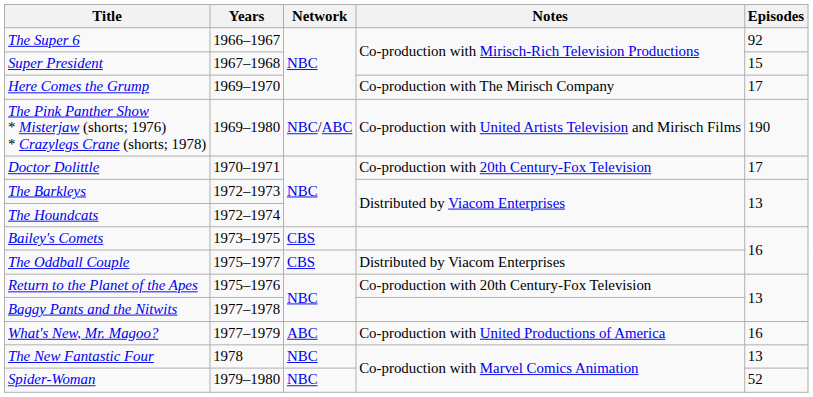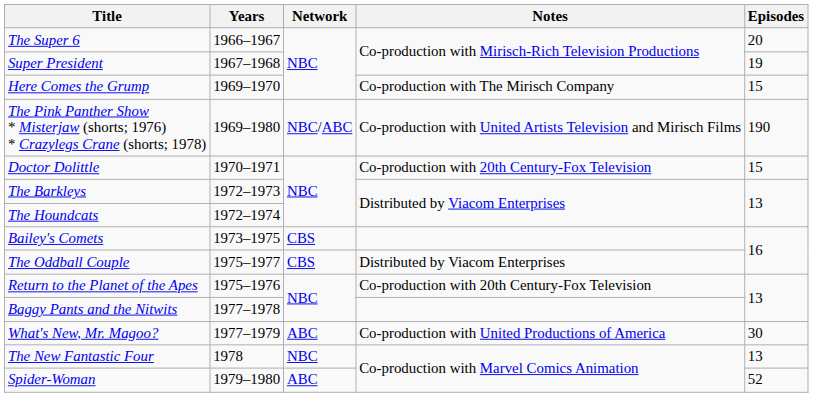The Super 6 | Episodes: 92 -> 20
Super President | Episodes: 15 -> 19
Here Comes the Grump | Episodes: 17 -> 15
Doctor Dolittle | Episodes: 17 -> 15
What's New, Mr. Magoo? | Episodes: 16 -> 30
Spider-Woman | Network: NBC -> ABC
